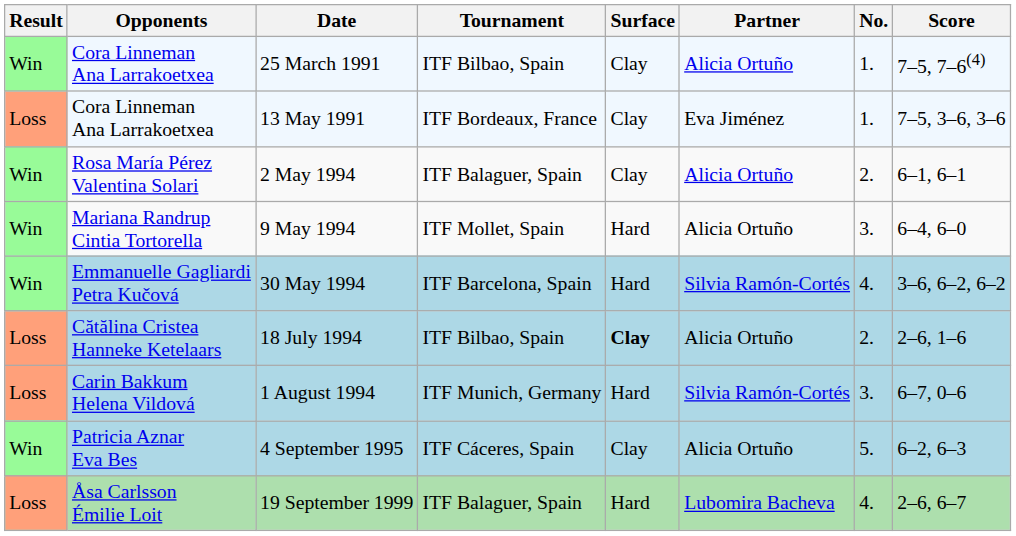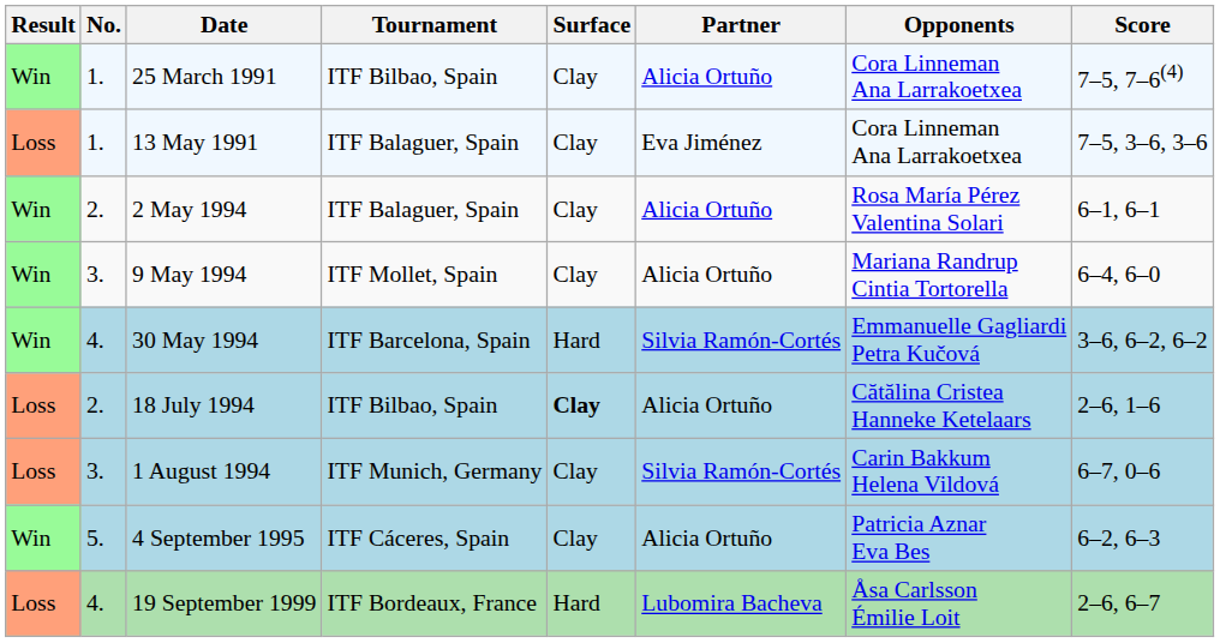columns swapped: No. <-> Opponents
13 May 1991 | Tournament: ITF Bordeaux, France -> ITF Balaguer, Spain
9 May 1994 | Surface: Hard -> Clay
1 August 1994 | Surface: Hard -> Clay
19 September 1999 | Tournament: ITF Balaguer, Spain -> ITF Bordeaux, France
